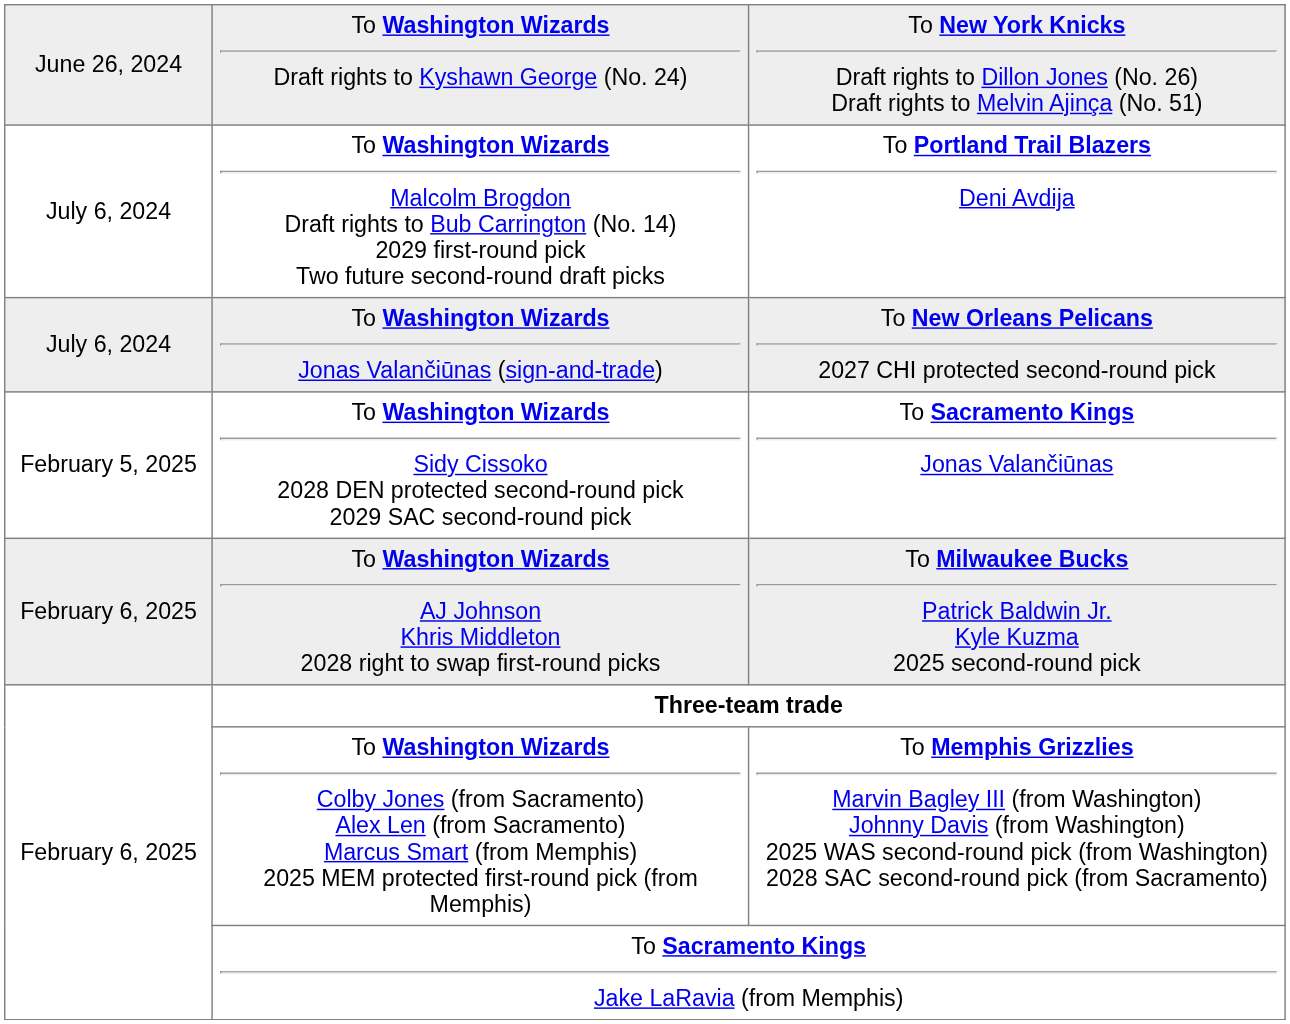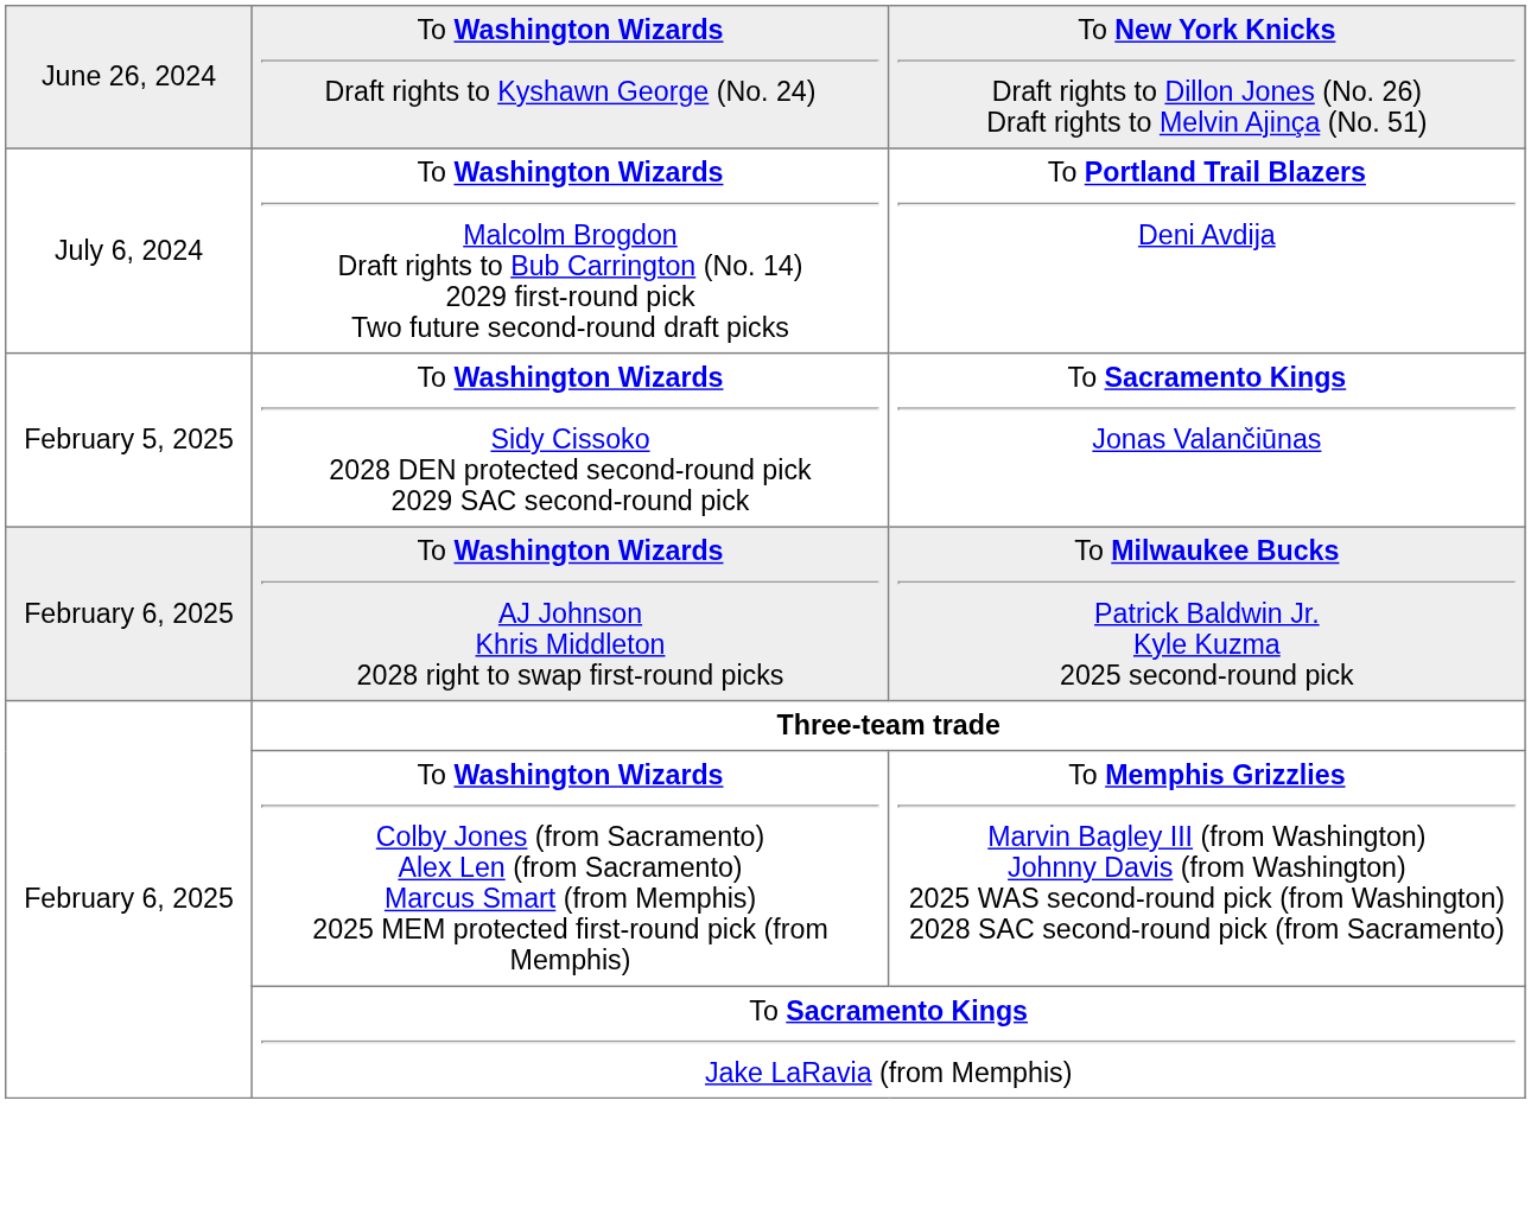- row: July 6, 2024 | To Washington Wizards Jonas Valančiūnas (sign-and-trade) | To New Orleans Pelicans 2027 CHI protected second-round pick
